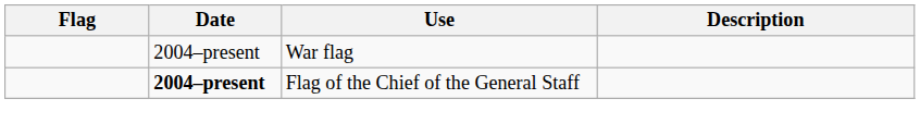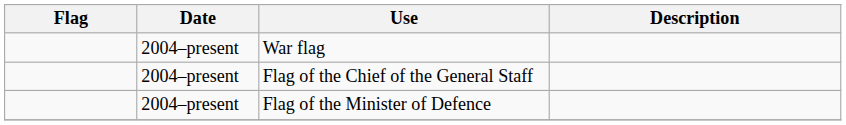Flag of the Chief of the General Staff | Date: bold -> normal
+ row: 2004–present | Flag of the Minister of Defence
